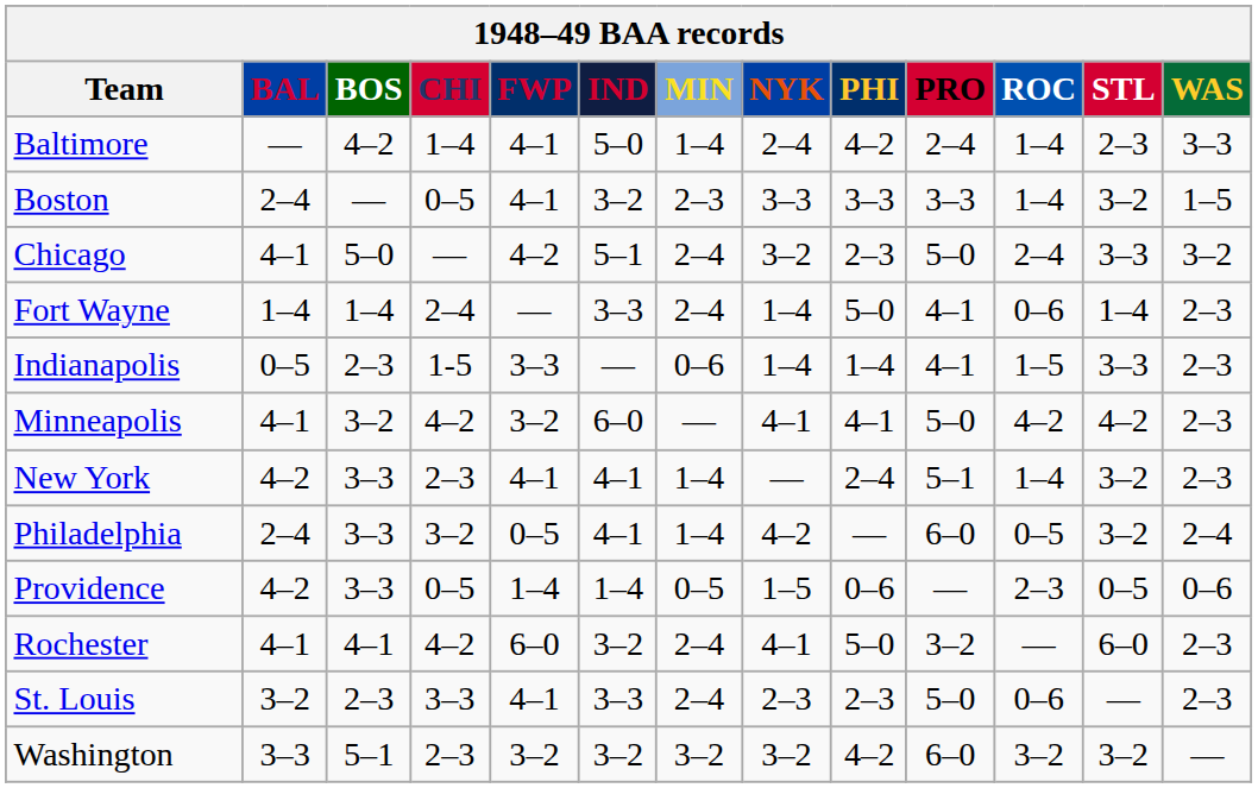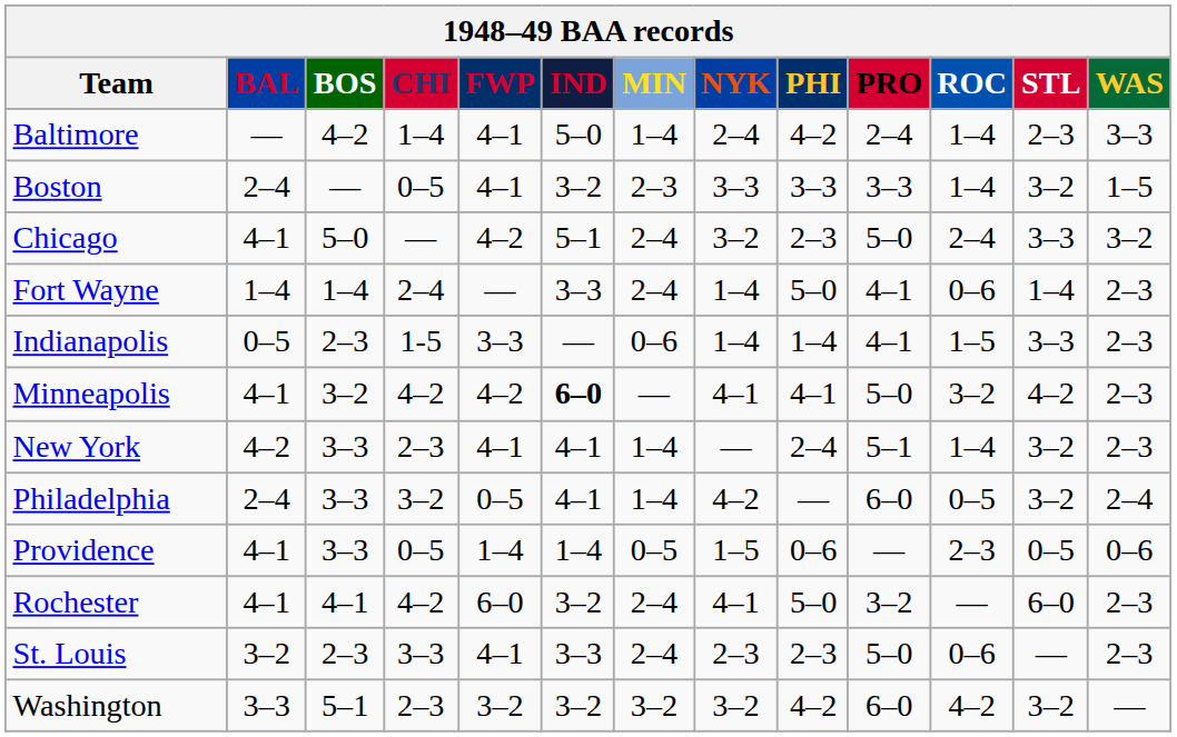Minneapolis | FWP: 3–2 -> 4–2
Minneapolis | IND: normal -> bold
Minneapolis | ROC: 4–2 -> 3–2
Providence | BAL: 4–2 -> 4–1
Washington | ROC: 3–2 -> 4–2
